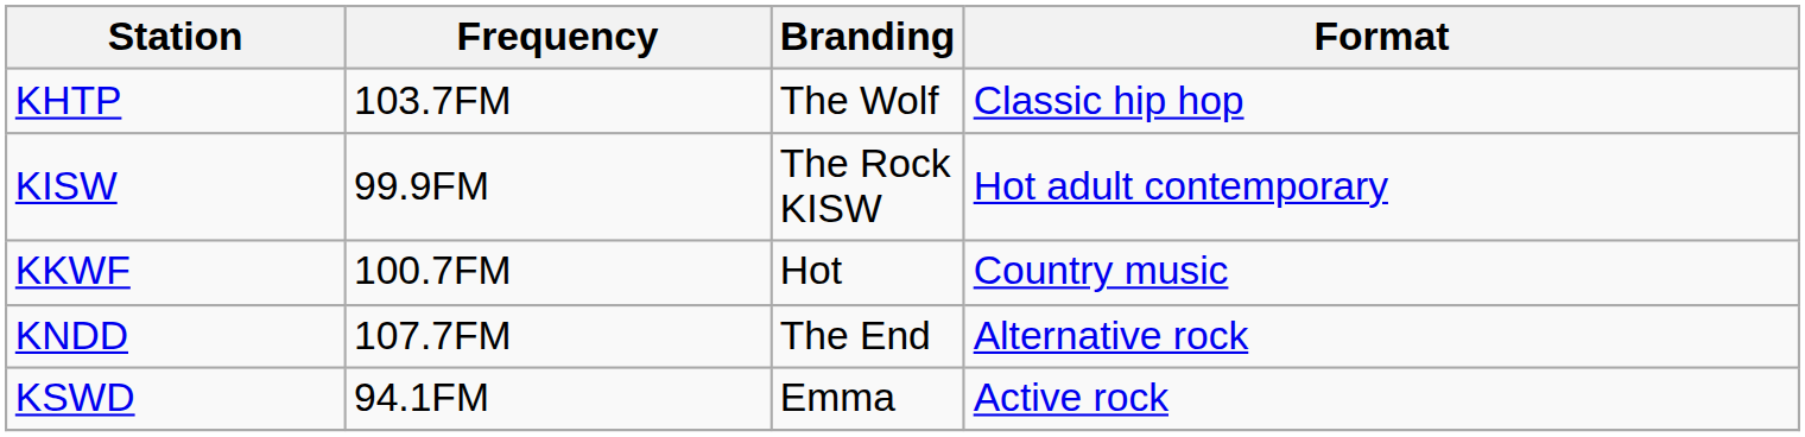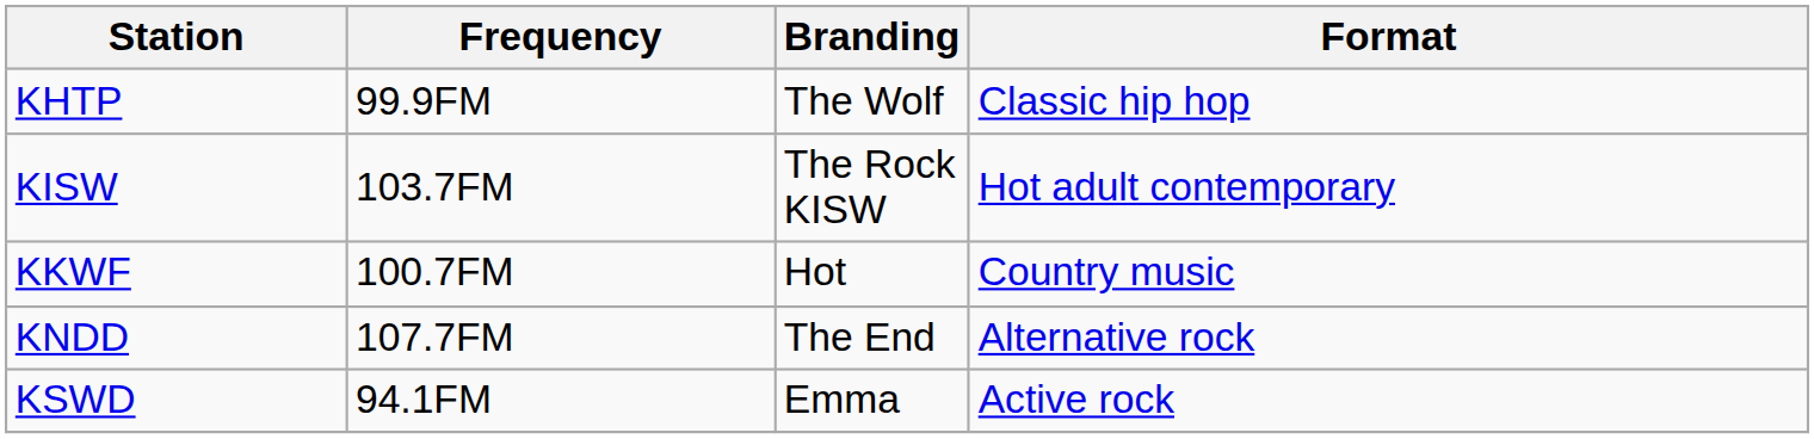KHTP | Frequency: 103.7FM -> 99.9FM
KISW | Frequency: 99.9FM -> 103.7FM
